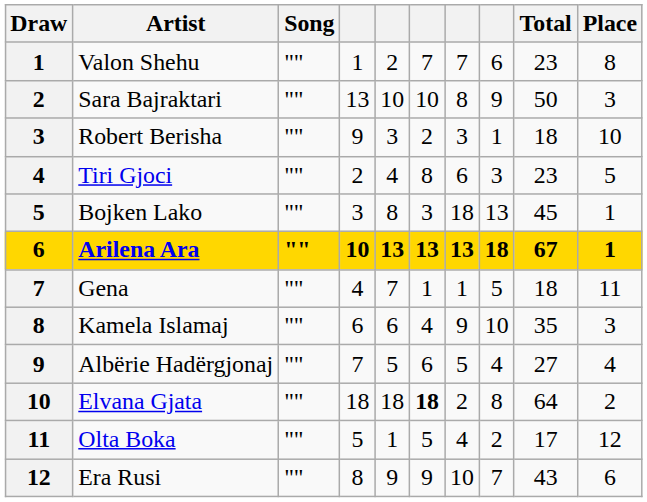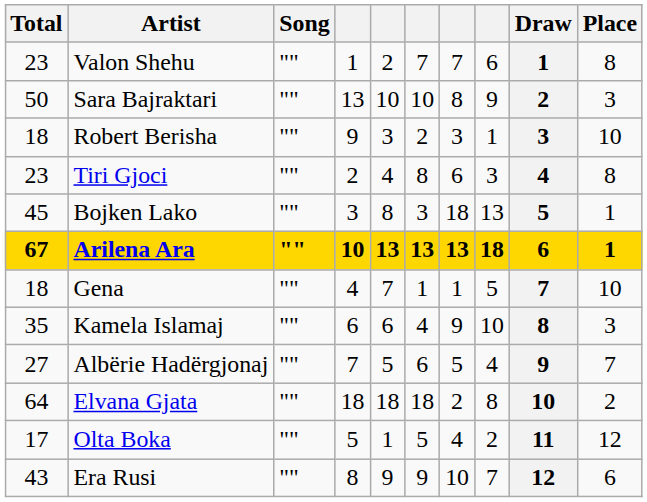columns swapped: Draw <-> Total
Tiri Gjoci | Place: 5 -> 8
Gena | Place: 11 -> 10
Albërie Hadërgjonaj | Place: 4 -> 7
Elvana Gjata | column 6: bold -> normal
